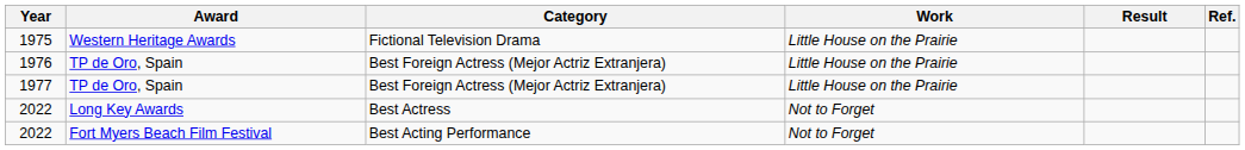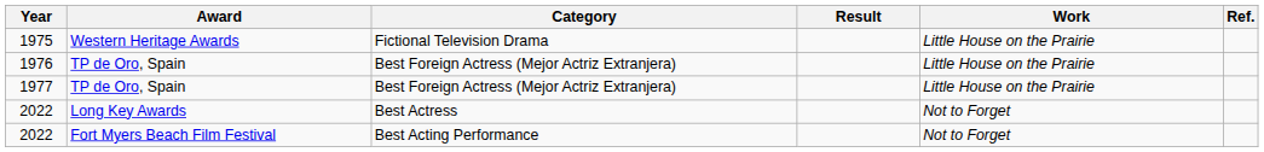columns swapped: Work <-> Result
